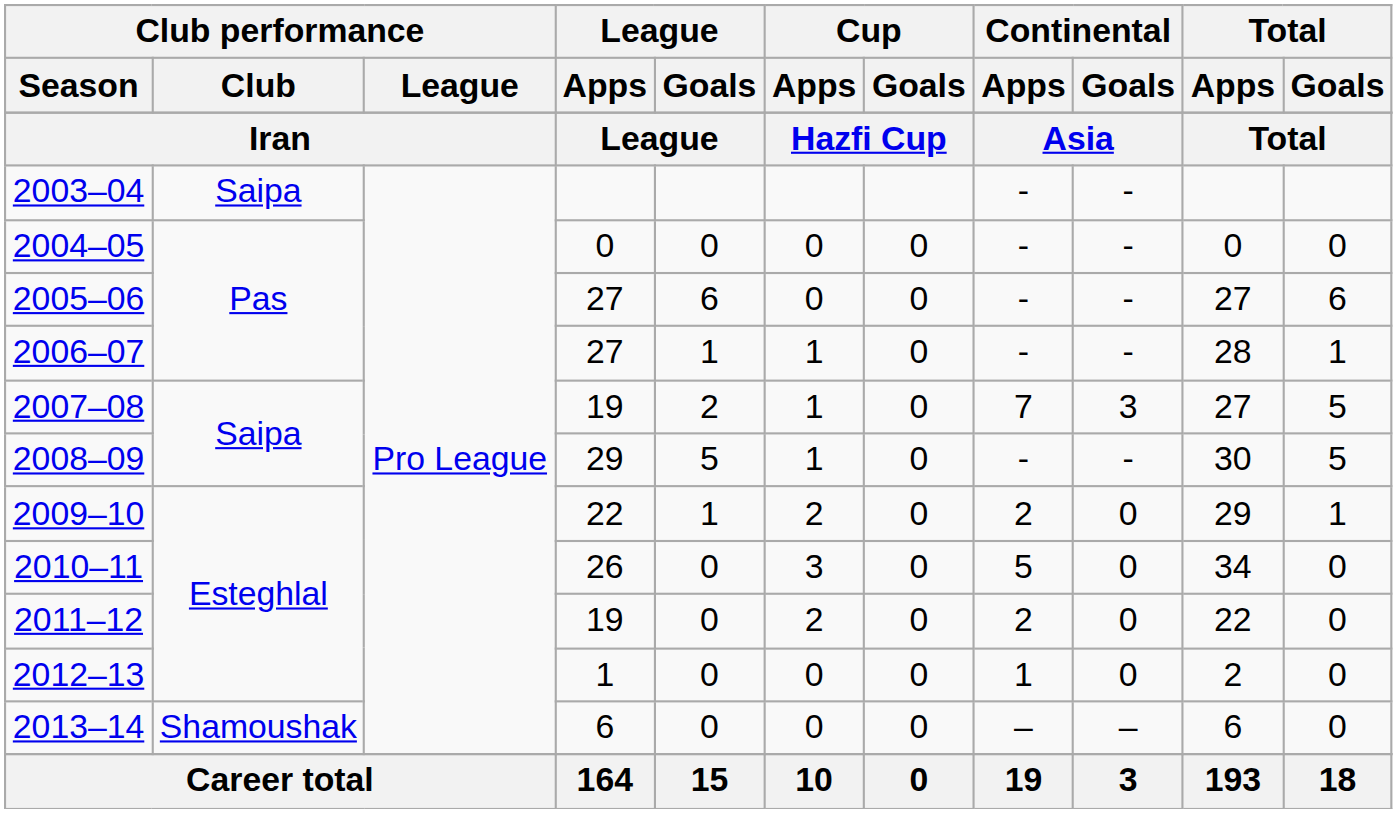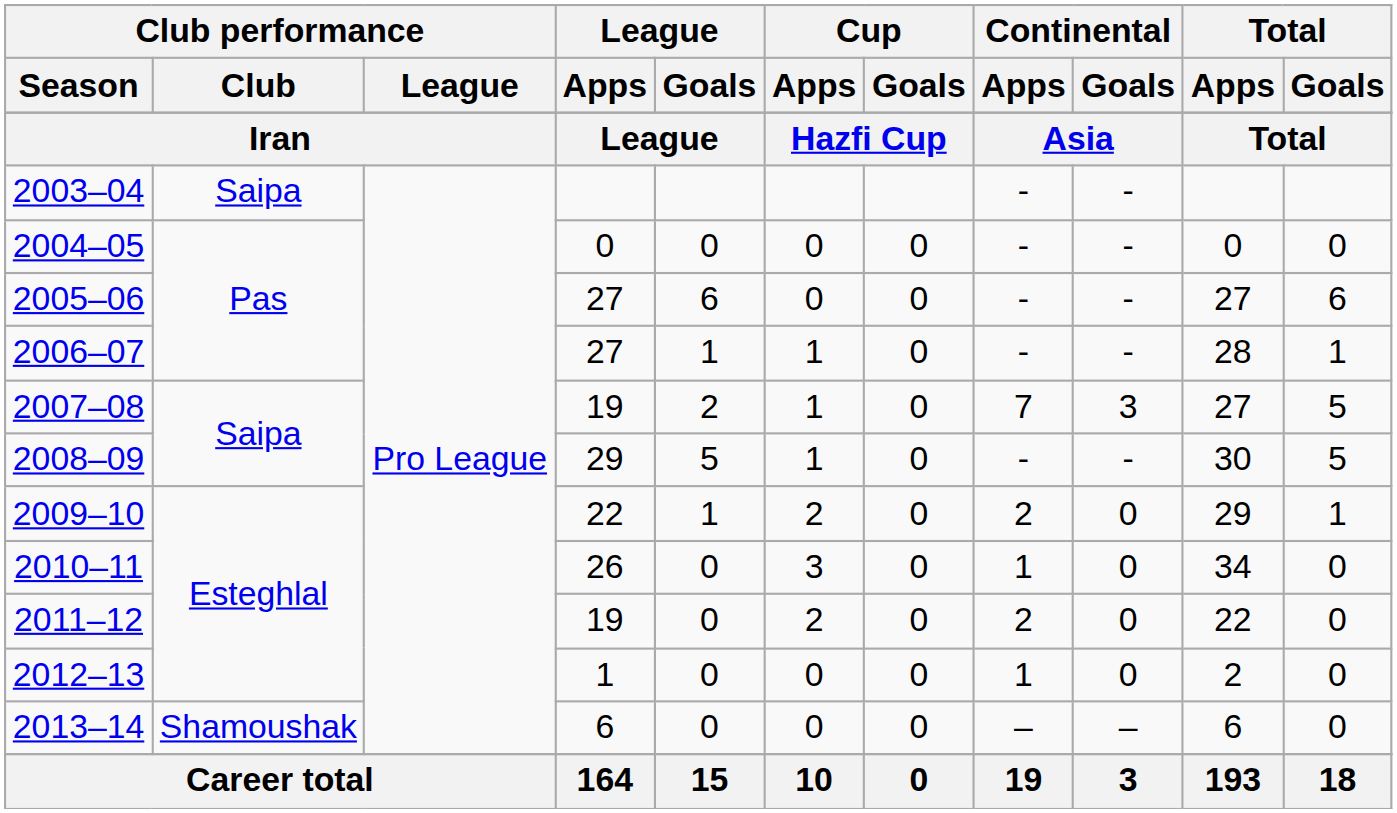2010–11 | Continental / Apps: 5 -> 1
